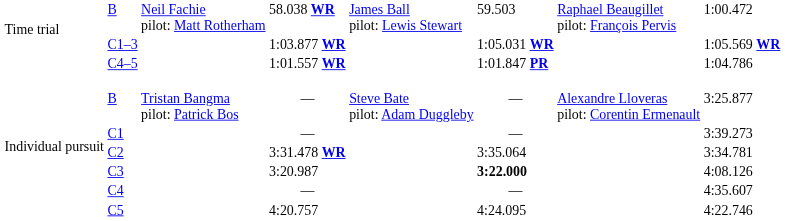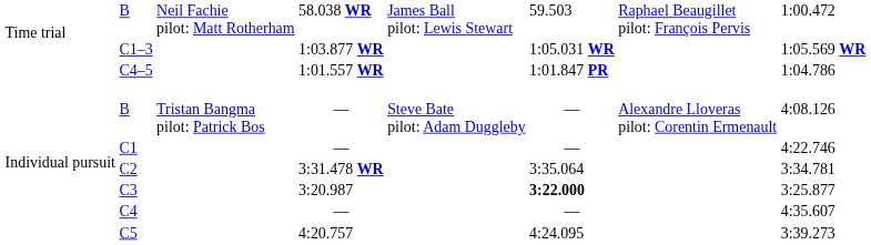B / — | column 8: 3:25.877 -> 4:08.126
C1 | column 8: 3:39.273 -> 4:22.746
C3 | column 8: 4:08.126 -> 3:25.877
C5 | column 8: 4:22.746 -> 3:39.273
